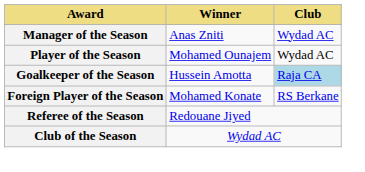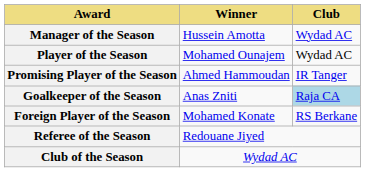Manager of the Season | Winner: Anas Zniti -> Hussein Amotta
+ row: Promising Player of the Season | Ahmed Hammoudan | IR Tanger
Goalkeeper of the Season | Winner: Hussein Amotta -> Anas Zniti
